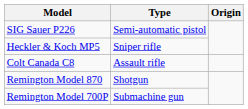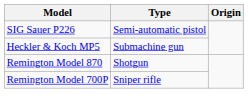Heckler & Koch MP5 | Type: Sniper rifle -> Submachine gun
- row: Colt Canada C8 | Assault rifle
Remington Model 700P | Type: Submachine gun -> Sniper rifle
